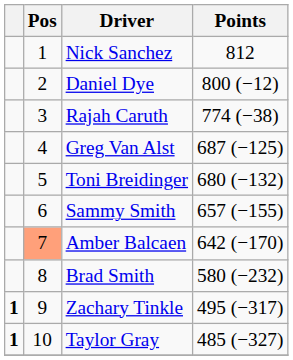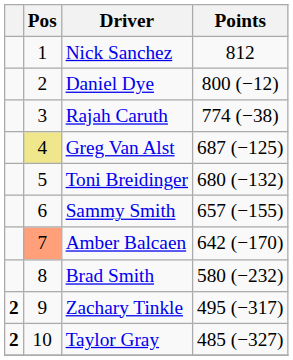Greg Van Alst | Pos: no background -> khaki background
Zachary Tinkle | column 1: 1 -> 2
Taylor Gray | column 1: 1 -> 2
